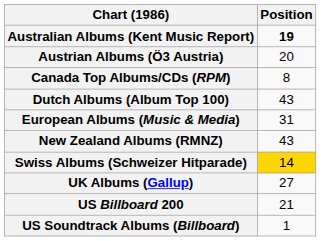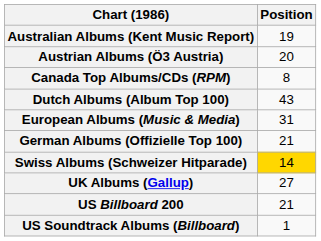Australian Albums (Kent Music Report) | Position: bold -> normal
+ row: German Albums (Offizielle Top 100) | 21
- row: New Zealand Albums (RMNZ) | 43
